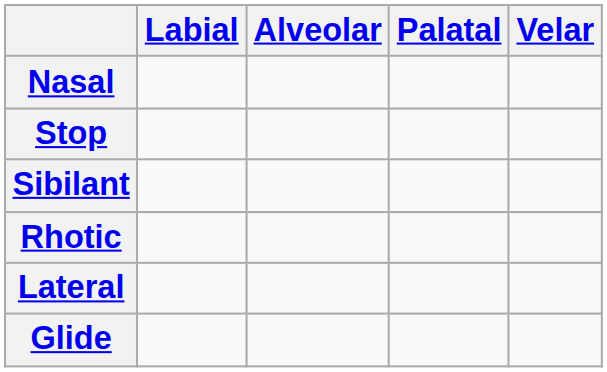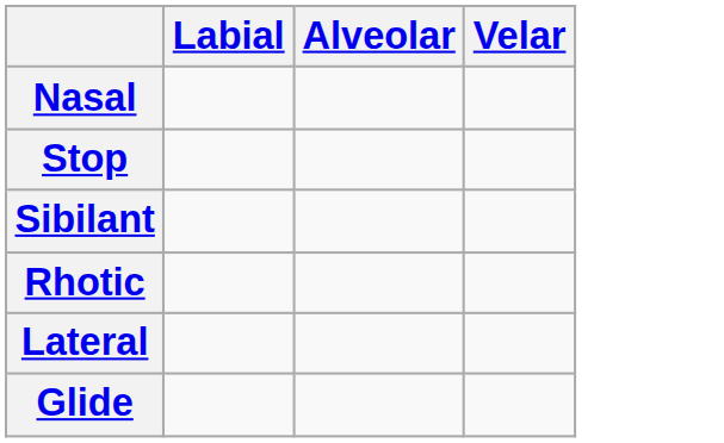- column: Palatal
